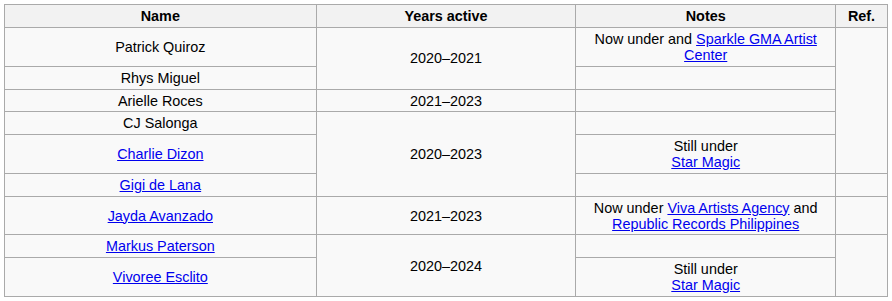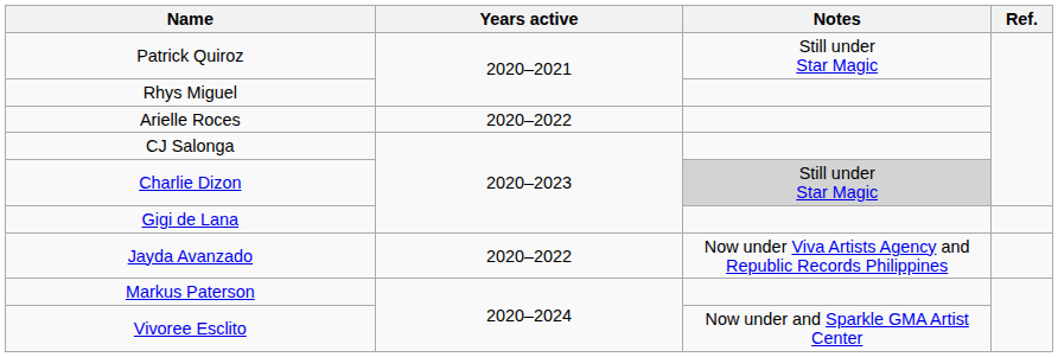Patrick Quiroz | Notes: Now under and Sparkle GMA Artist Center -> Still under Star Magic
Arielle Roces | Years active: 2021–2023 -> 2020–2022
Charlie Dizon | Notes: no background -> lightgrey background
Jayda Avanzado | Years active: 2021–2023 -> 2020–2022
Vivoree Esclito | Notes: Still under Star Magic -> Now under and Sparkle GMA Artist Center
